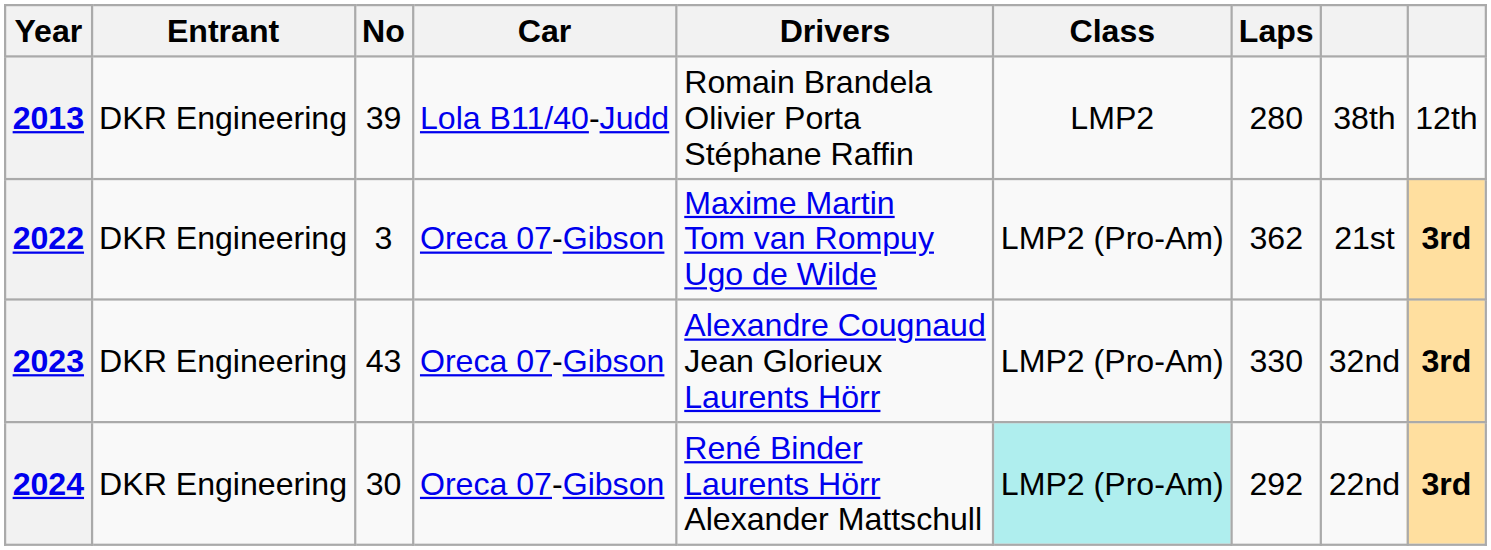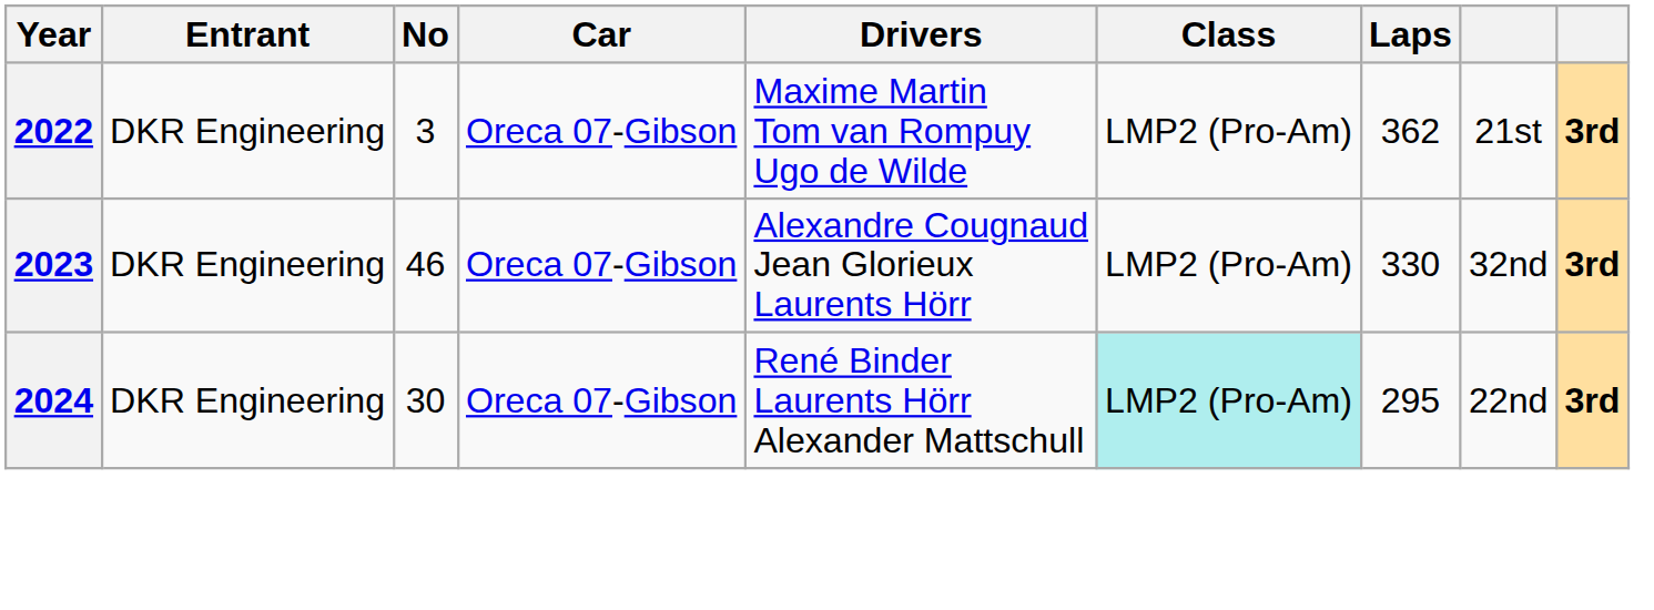- row: 2013 | DKR Engineering | 39 | Lola B11/40-Judd | Romain Brandela Olivier Porta Stéphane Raffin | LMP2 | 280 | 38th | 12th
2023 | No: 43 -> 46
2024 | Laps: 292 -> 295
